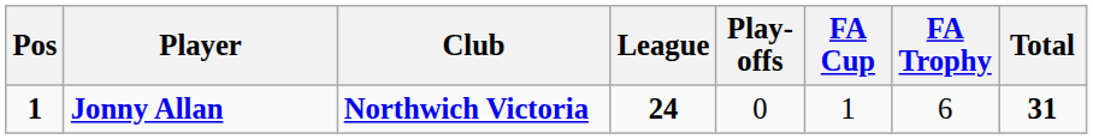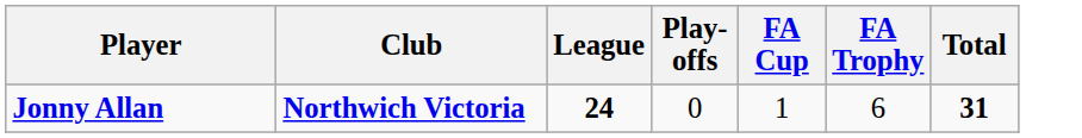- column: Pos | 1
